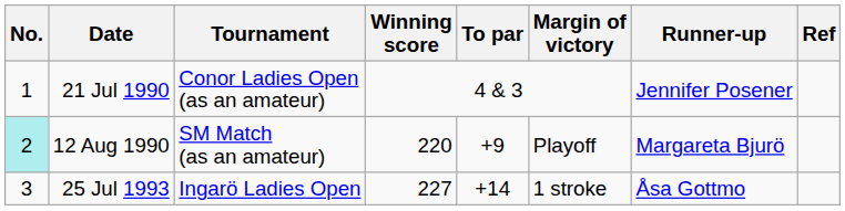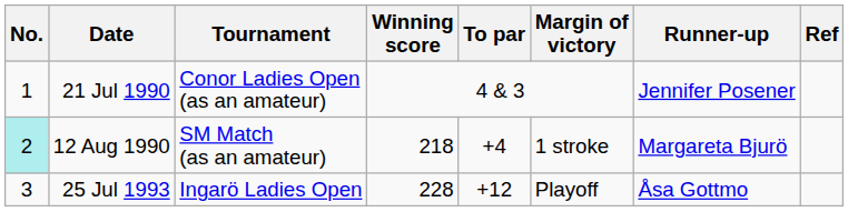12 Aug 1990 | Winning score: 220 -> 218
12 Aug 1990 | To par: +9 -> +4
12 Aug 1990 | Margin of victory: Playoff -> 1 stroke
25 Jul 1993 | Winning score: 227 -> 228
25 Jul 1993 | To par: +14 -> +12
25 Jul 1993 | Margin of victory: 1 stroke -> Playoff
